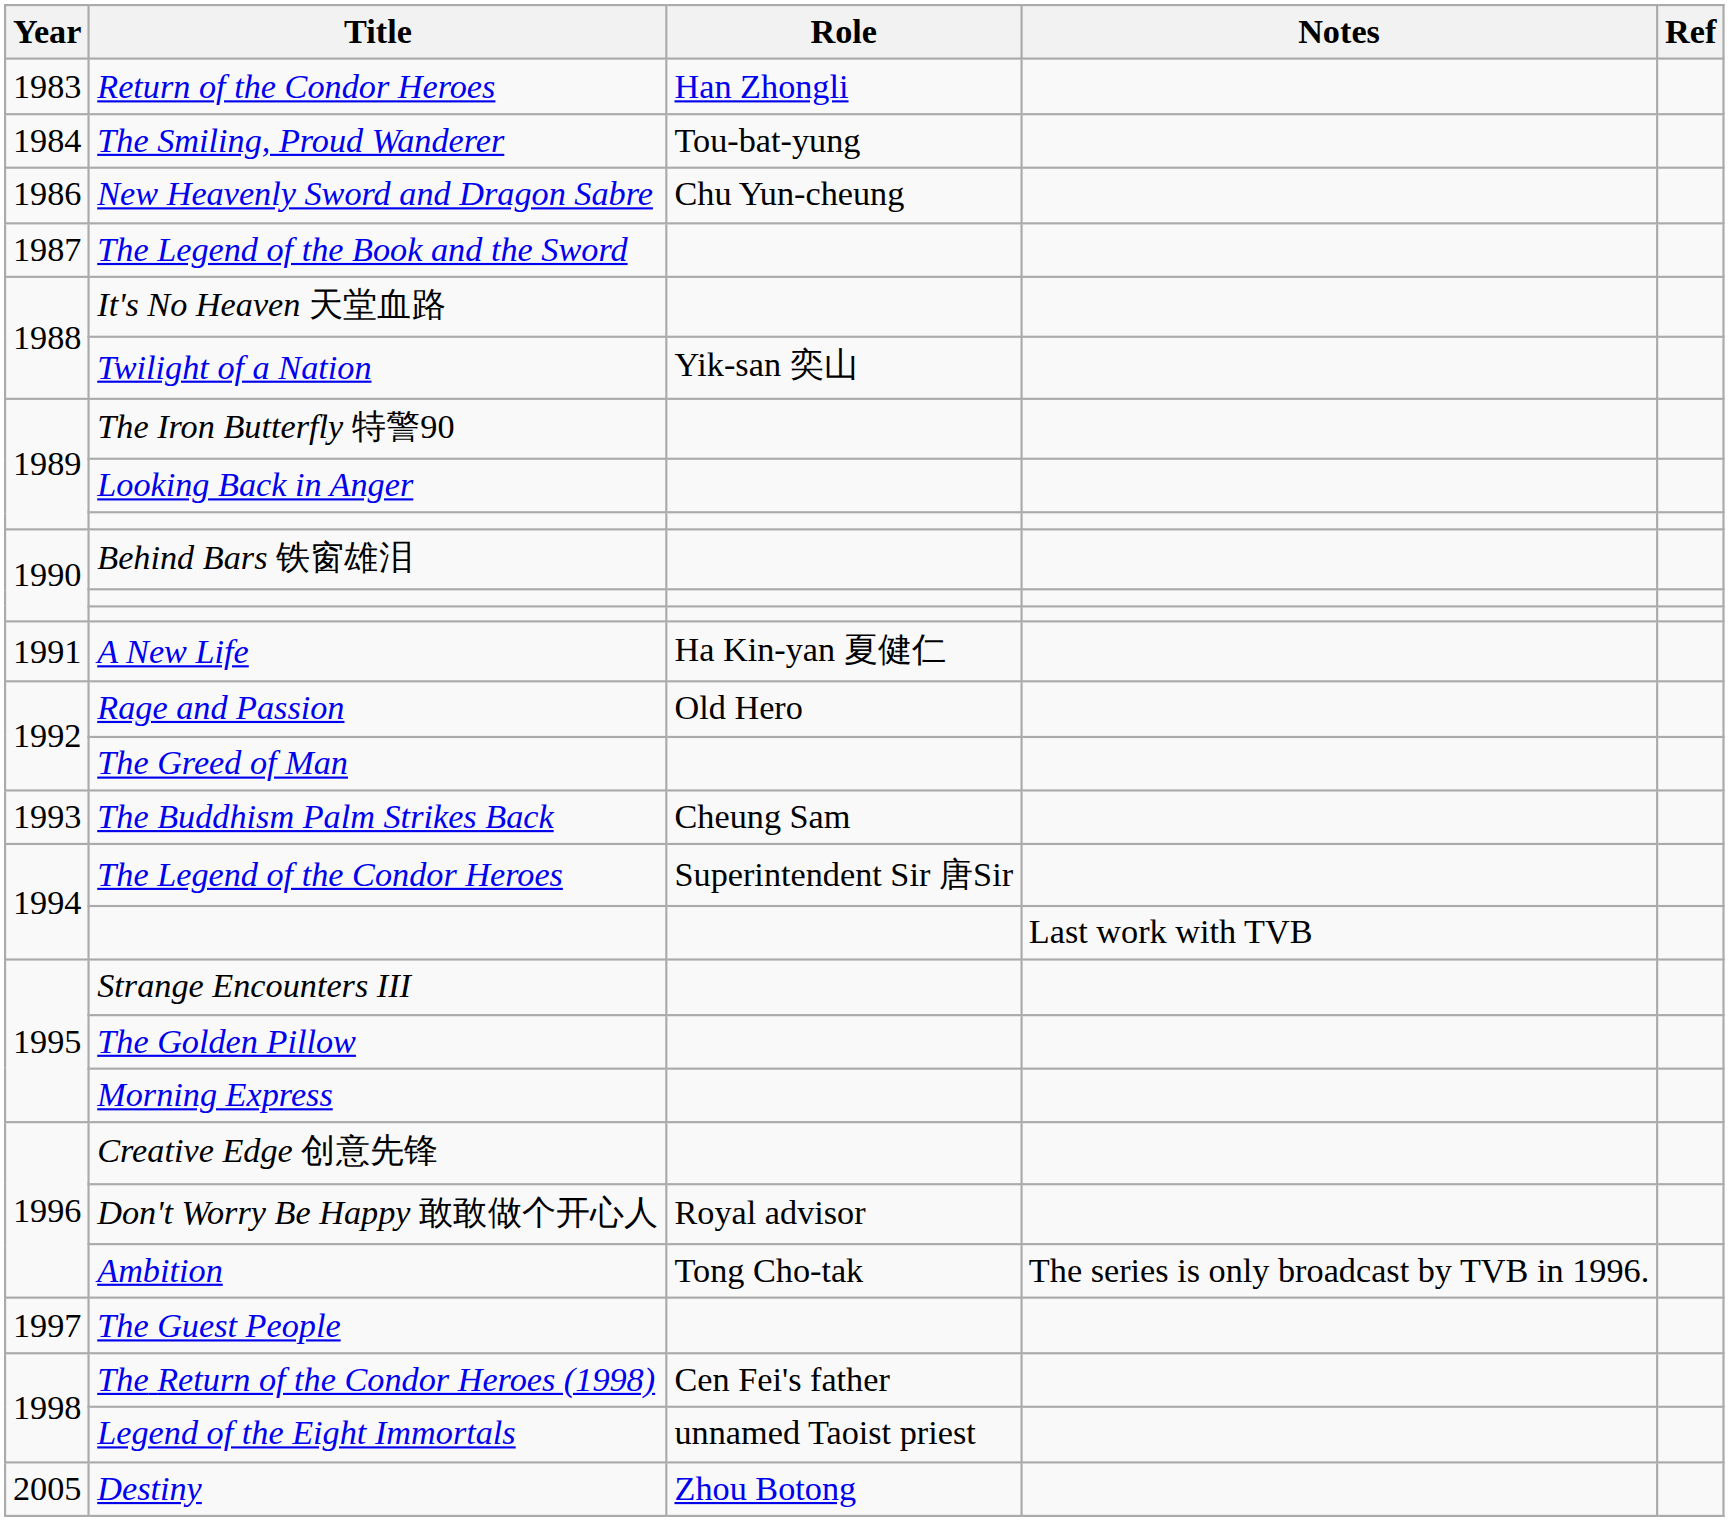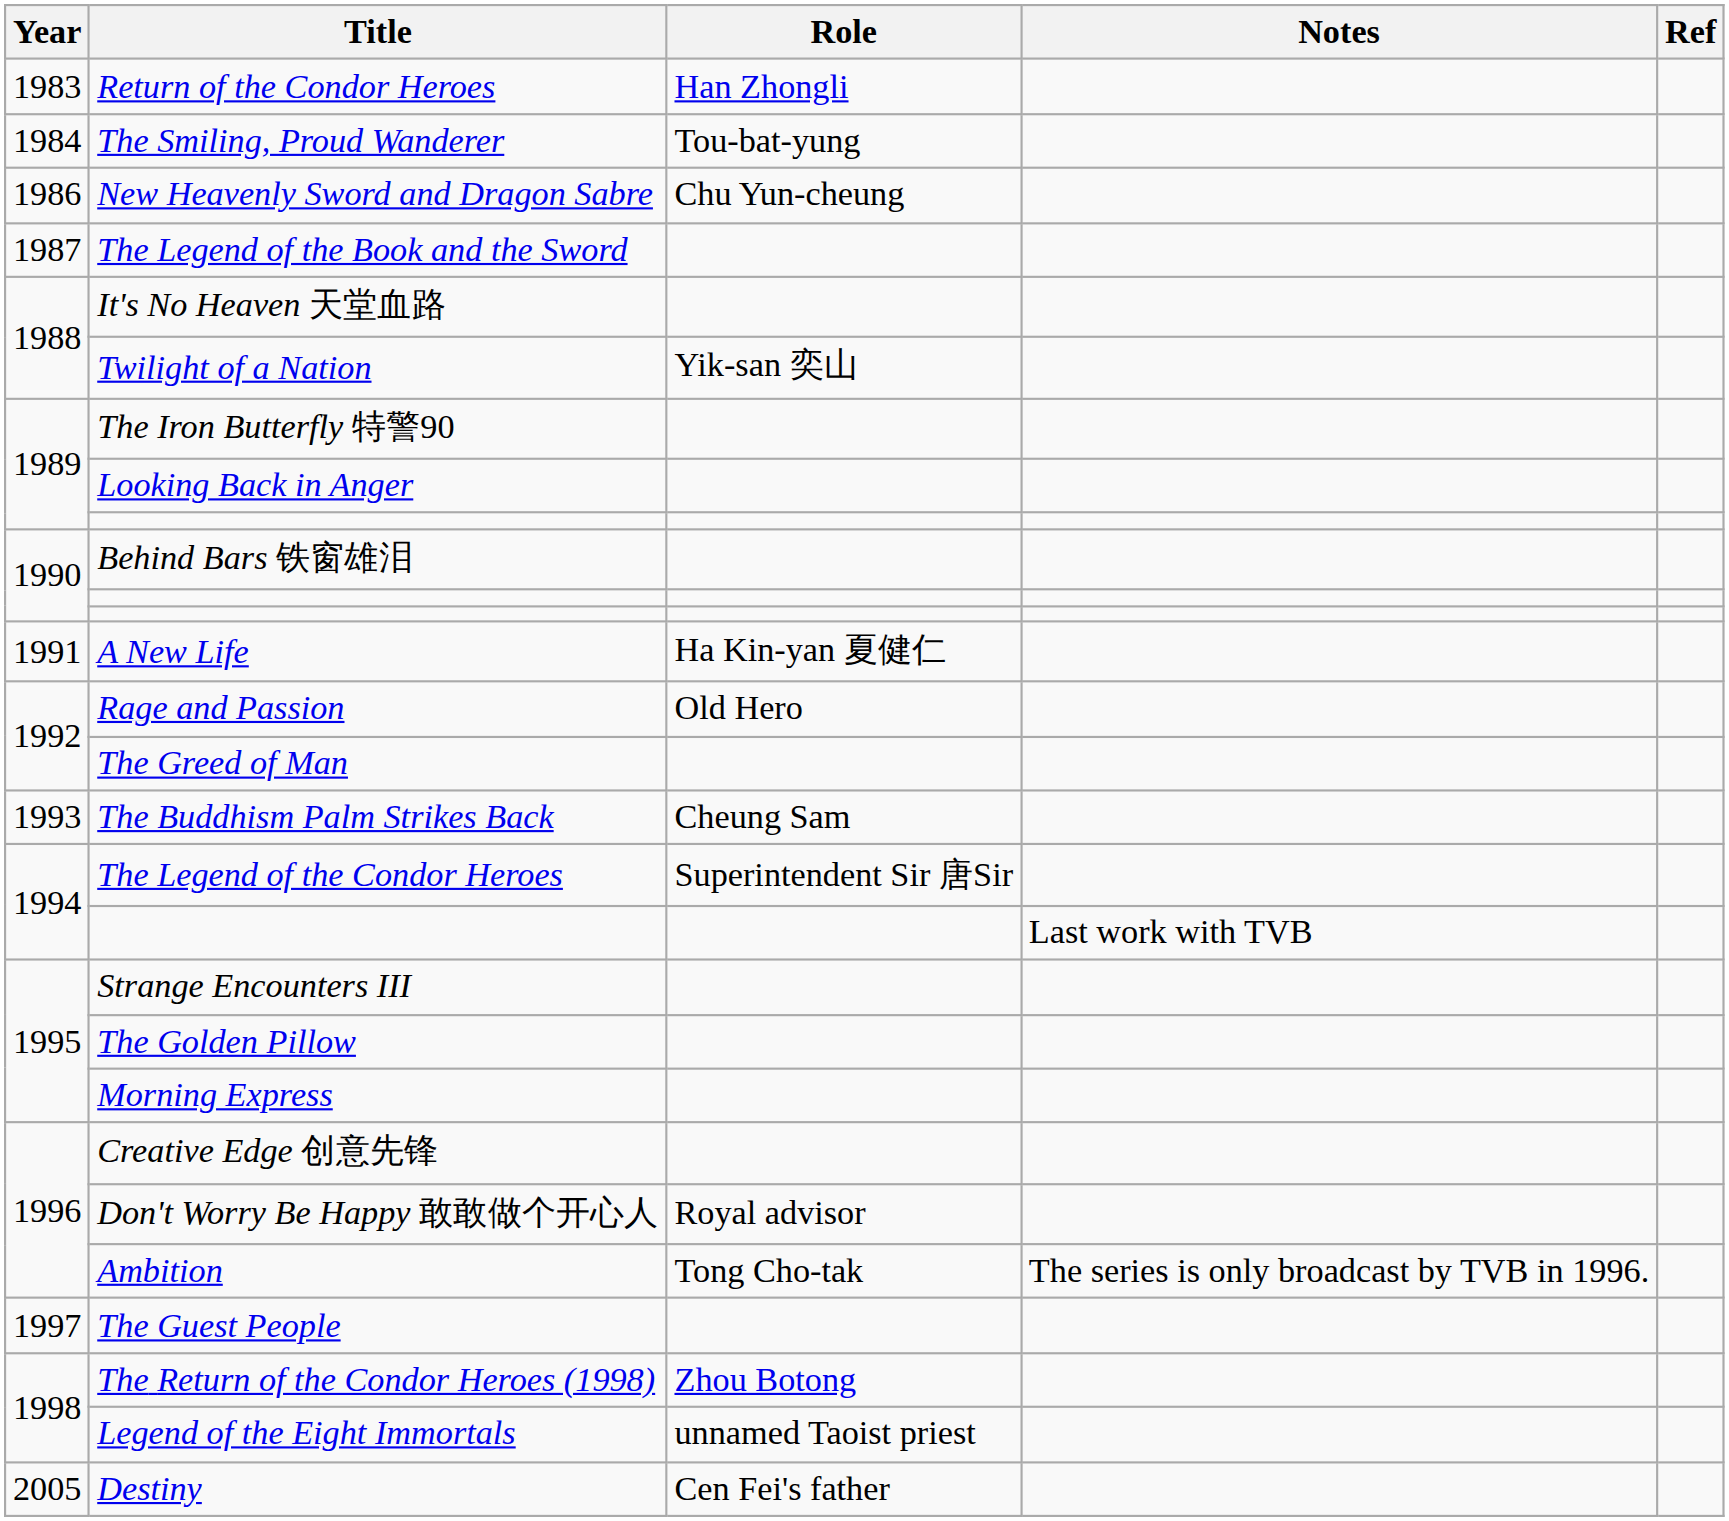The Return of the Condor Heroes (1998) | Role: Cen Fei's father -> Zhou Botong
Destiny | Role: Zhou Botong -> Cen Fei's father
